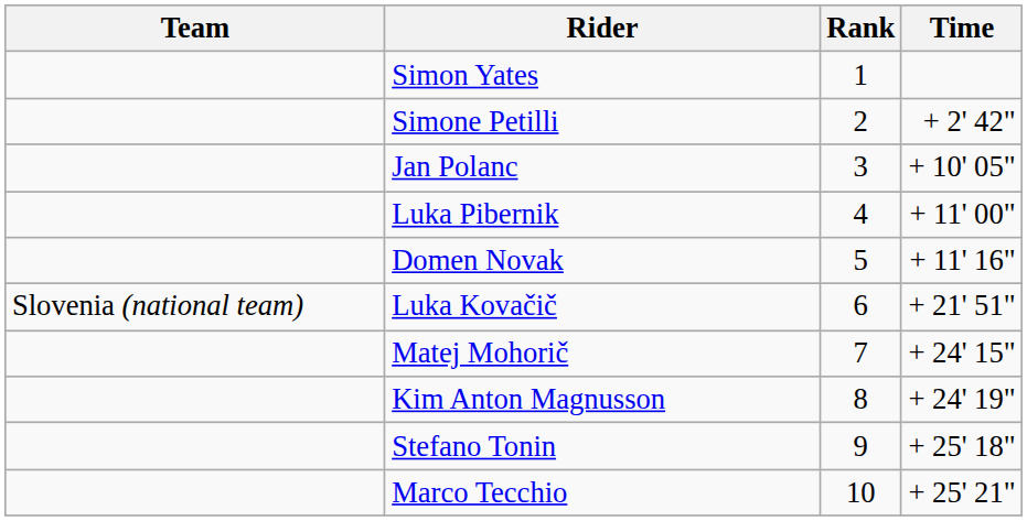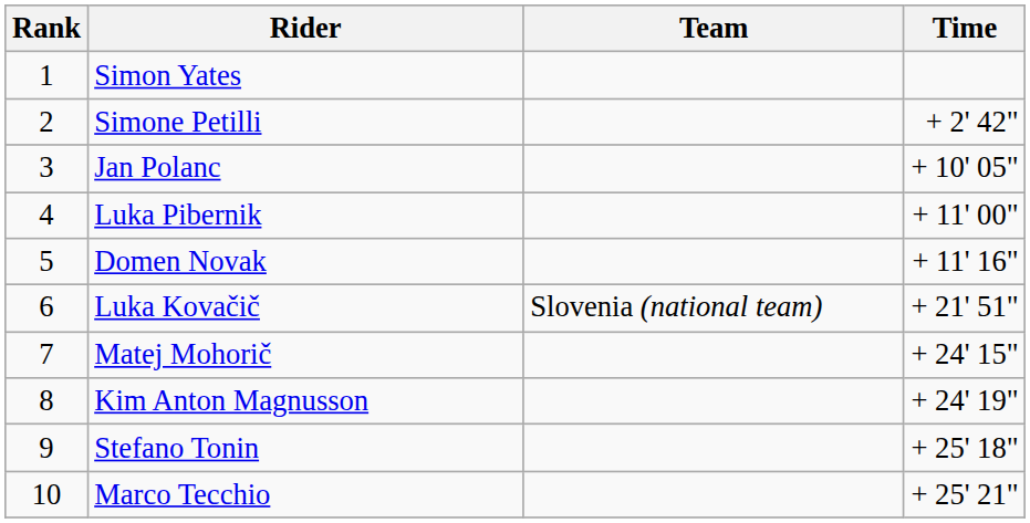columns swapped: Rank <-> Team
